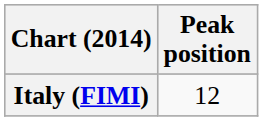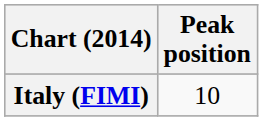Italy (FIMI) | Peak position: 12 -> 10
